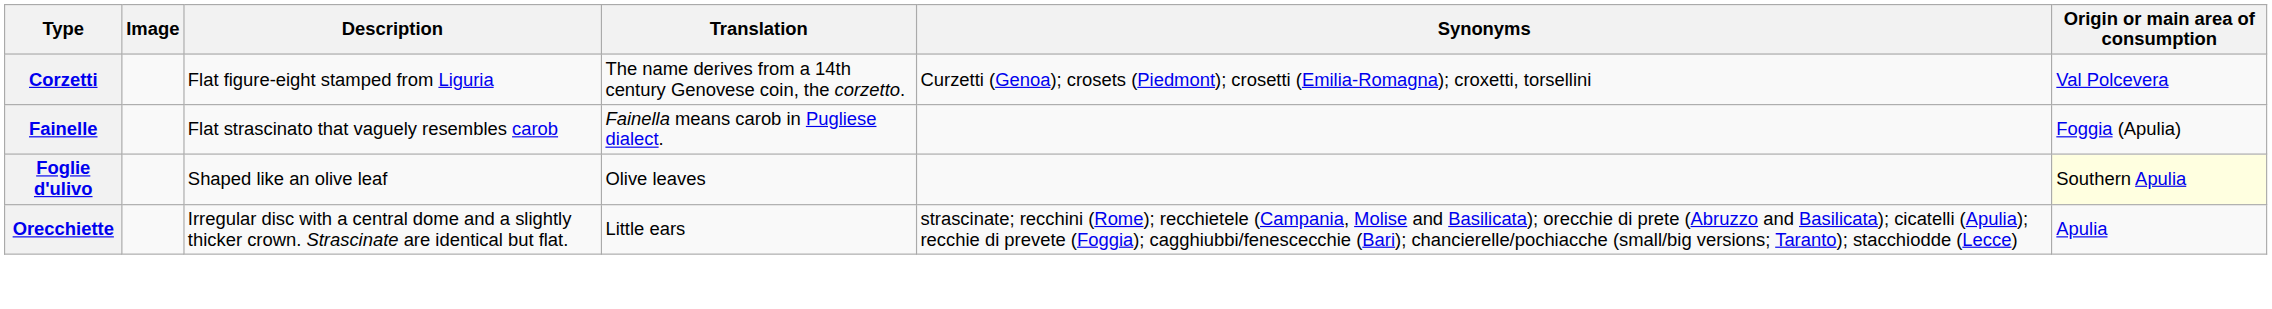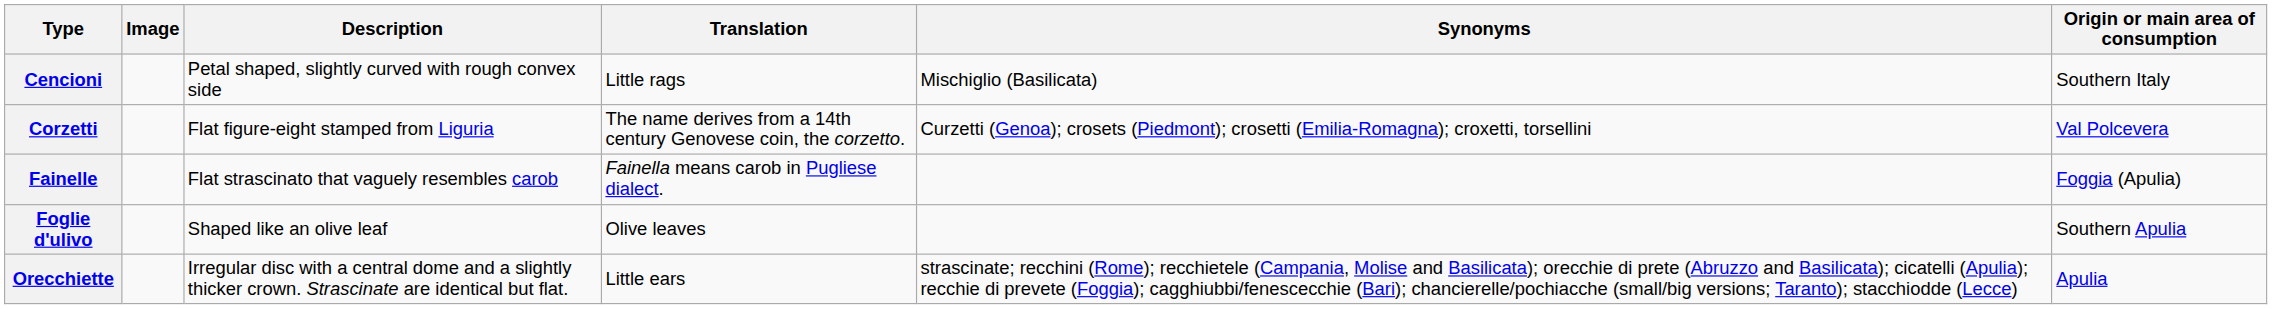+ row: Cencioni | Petal shaped, slightly curved with rough convex side | Little rags | Mischiglio (Basilicata) | Southern Italy
Foglie d'ulivo | Origin or main area of consumption: lightyellow background -> no background
